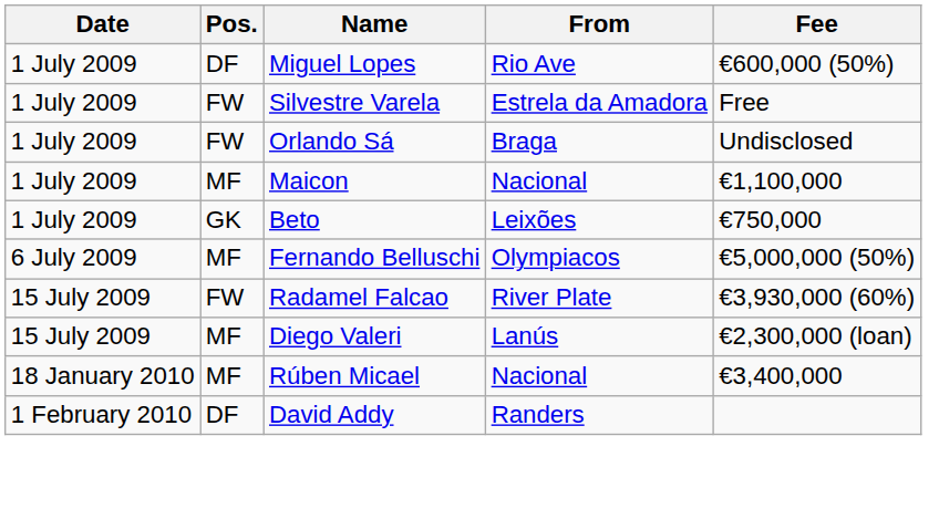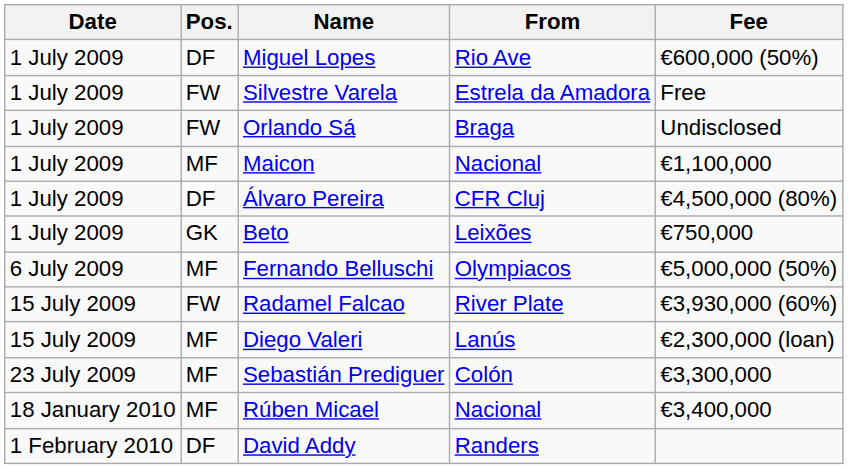+ row: 1 July 2009 | DF | Álvaro Pereira | CFR Cluj | €4,500,000 (80%)
+ row: 23 July 2009 | MF | Sebastián Prediguer | Colón | €3,300,000
